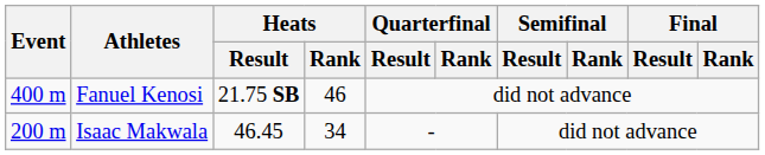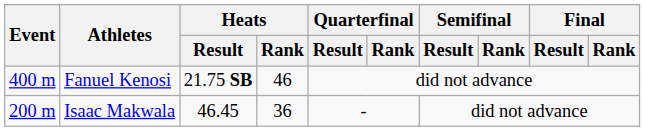Isaac Makwala | Heats / Rank: 34 -> 36
